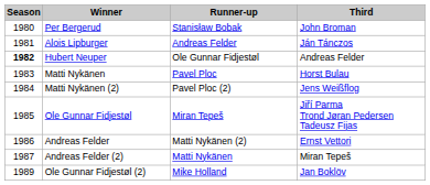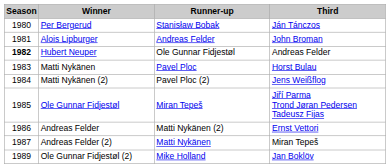Per Bergerud | Third: John Broman -> Ján Tánczos
Alois Lipburger | Third: Ján Tánczos -> John Broman
